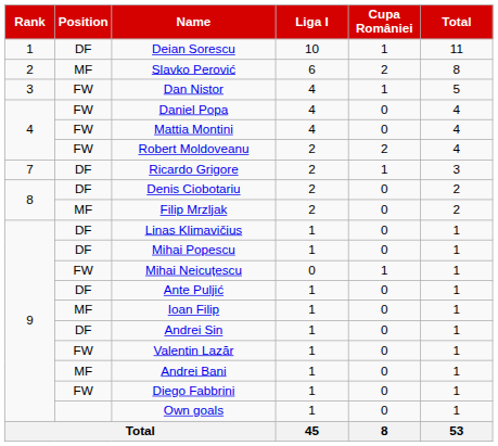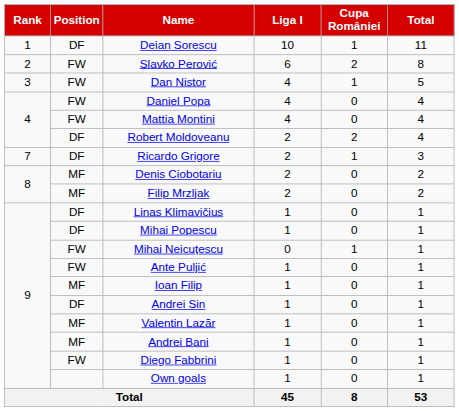Slavko Perović | Position: MF -> FW
Robert Moldoveanu | Position: FW -> DF
Denis Ciobotariu | Position: DF -> MF
Ante Puljić | Position: DF -> FW
Valentin Lazăr | Position: FW -> MF
